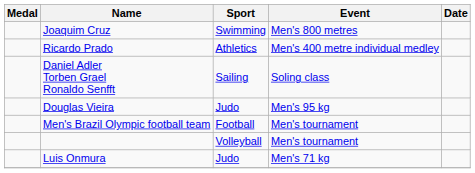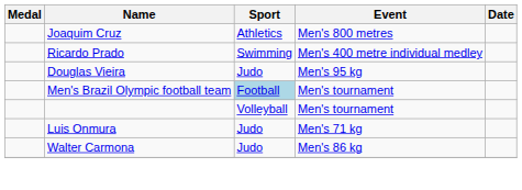Joaquim Cruz | Sport: Swimming -> Athletics
Ricardo Prado | Sport: Athletics -> Swimming
- row: Daniel Adler Torben Grael Ronaldo Senfft | Sailing | Soling class
Men's Brazil Olympic football team | Sport: no background -> lightblue background
+ row: Walter Carmona | Judo | Men's 86 kg
